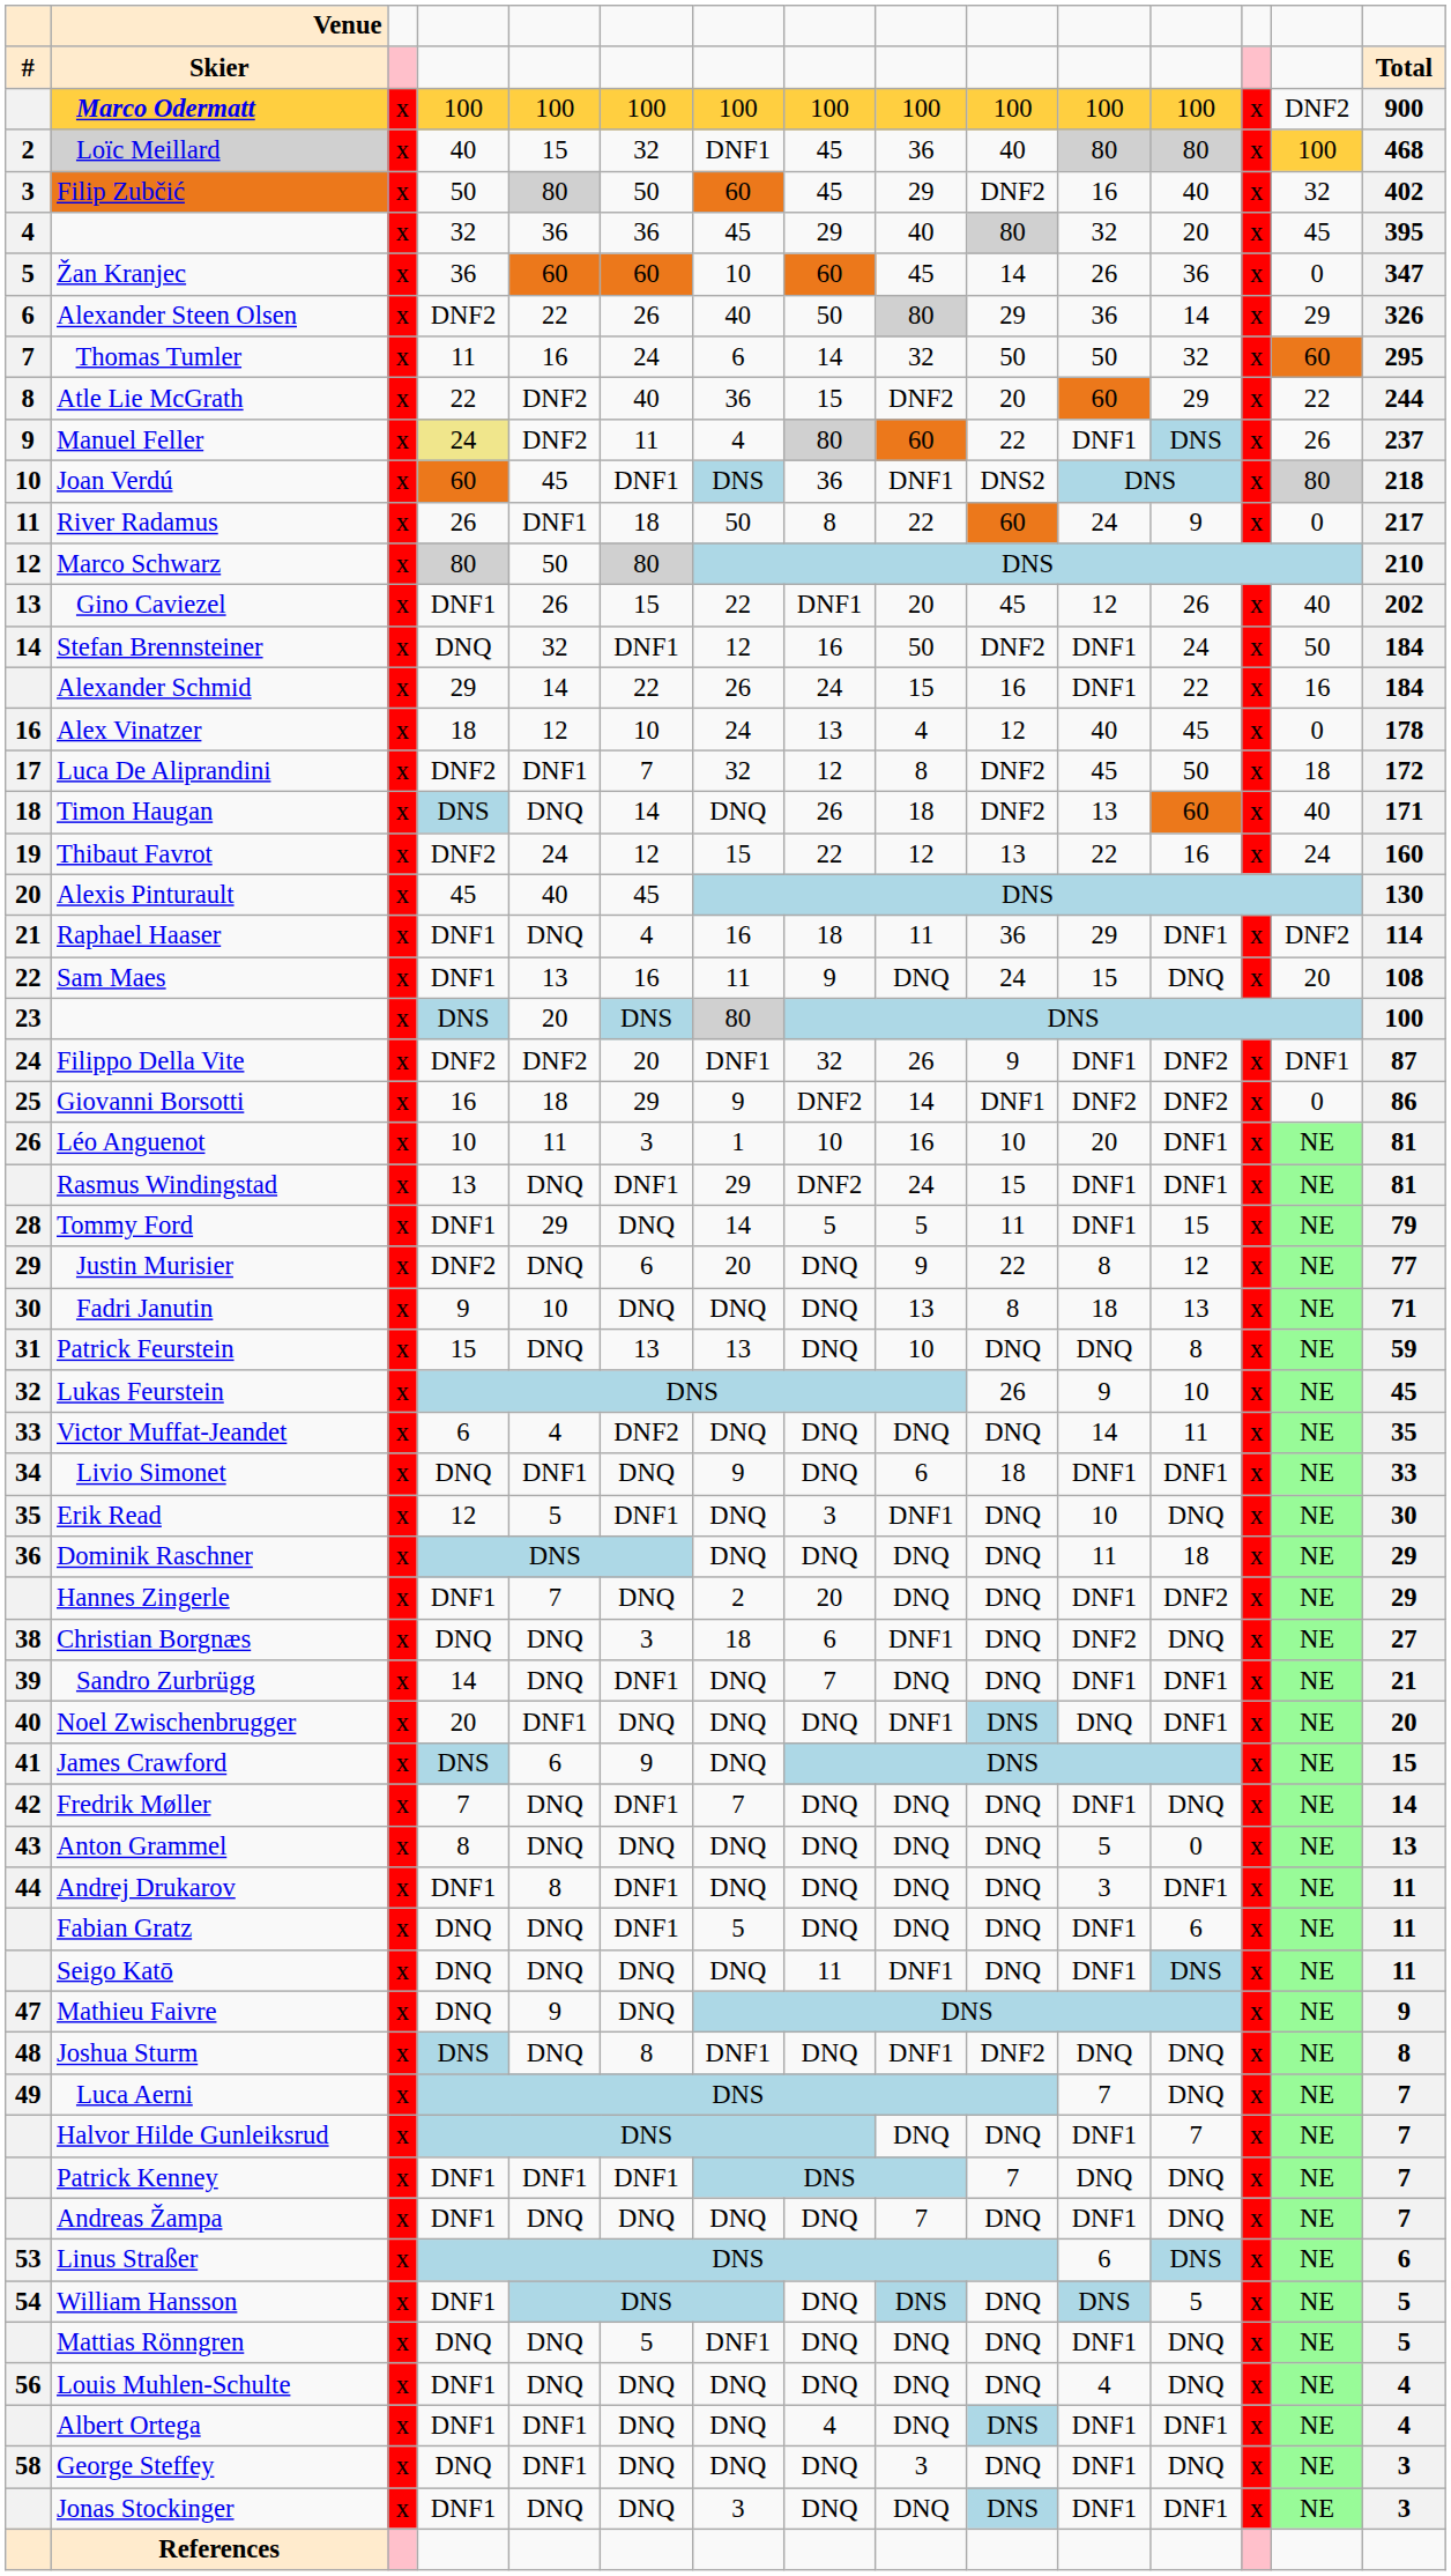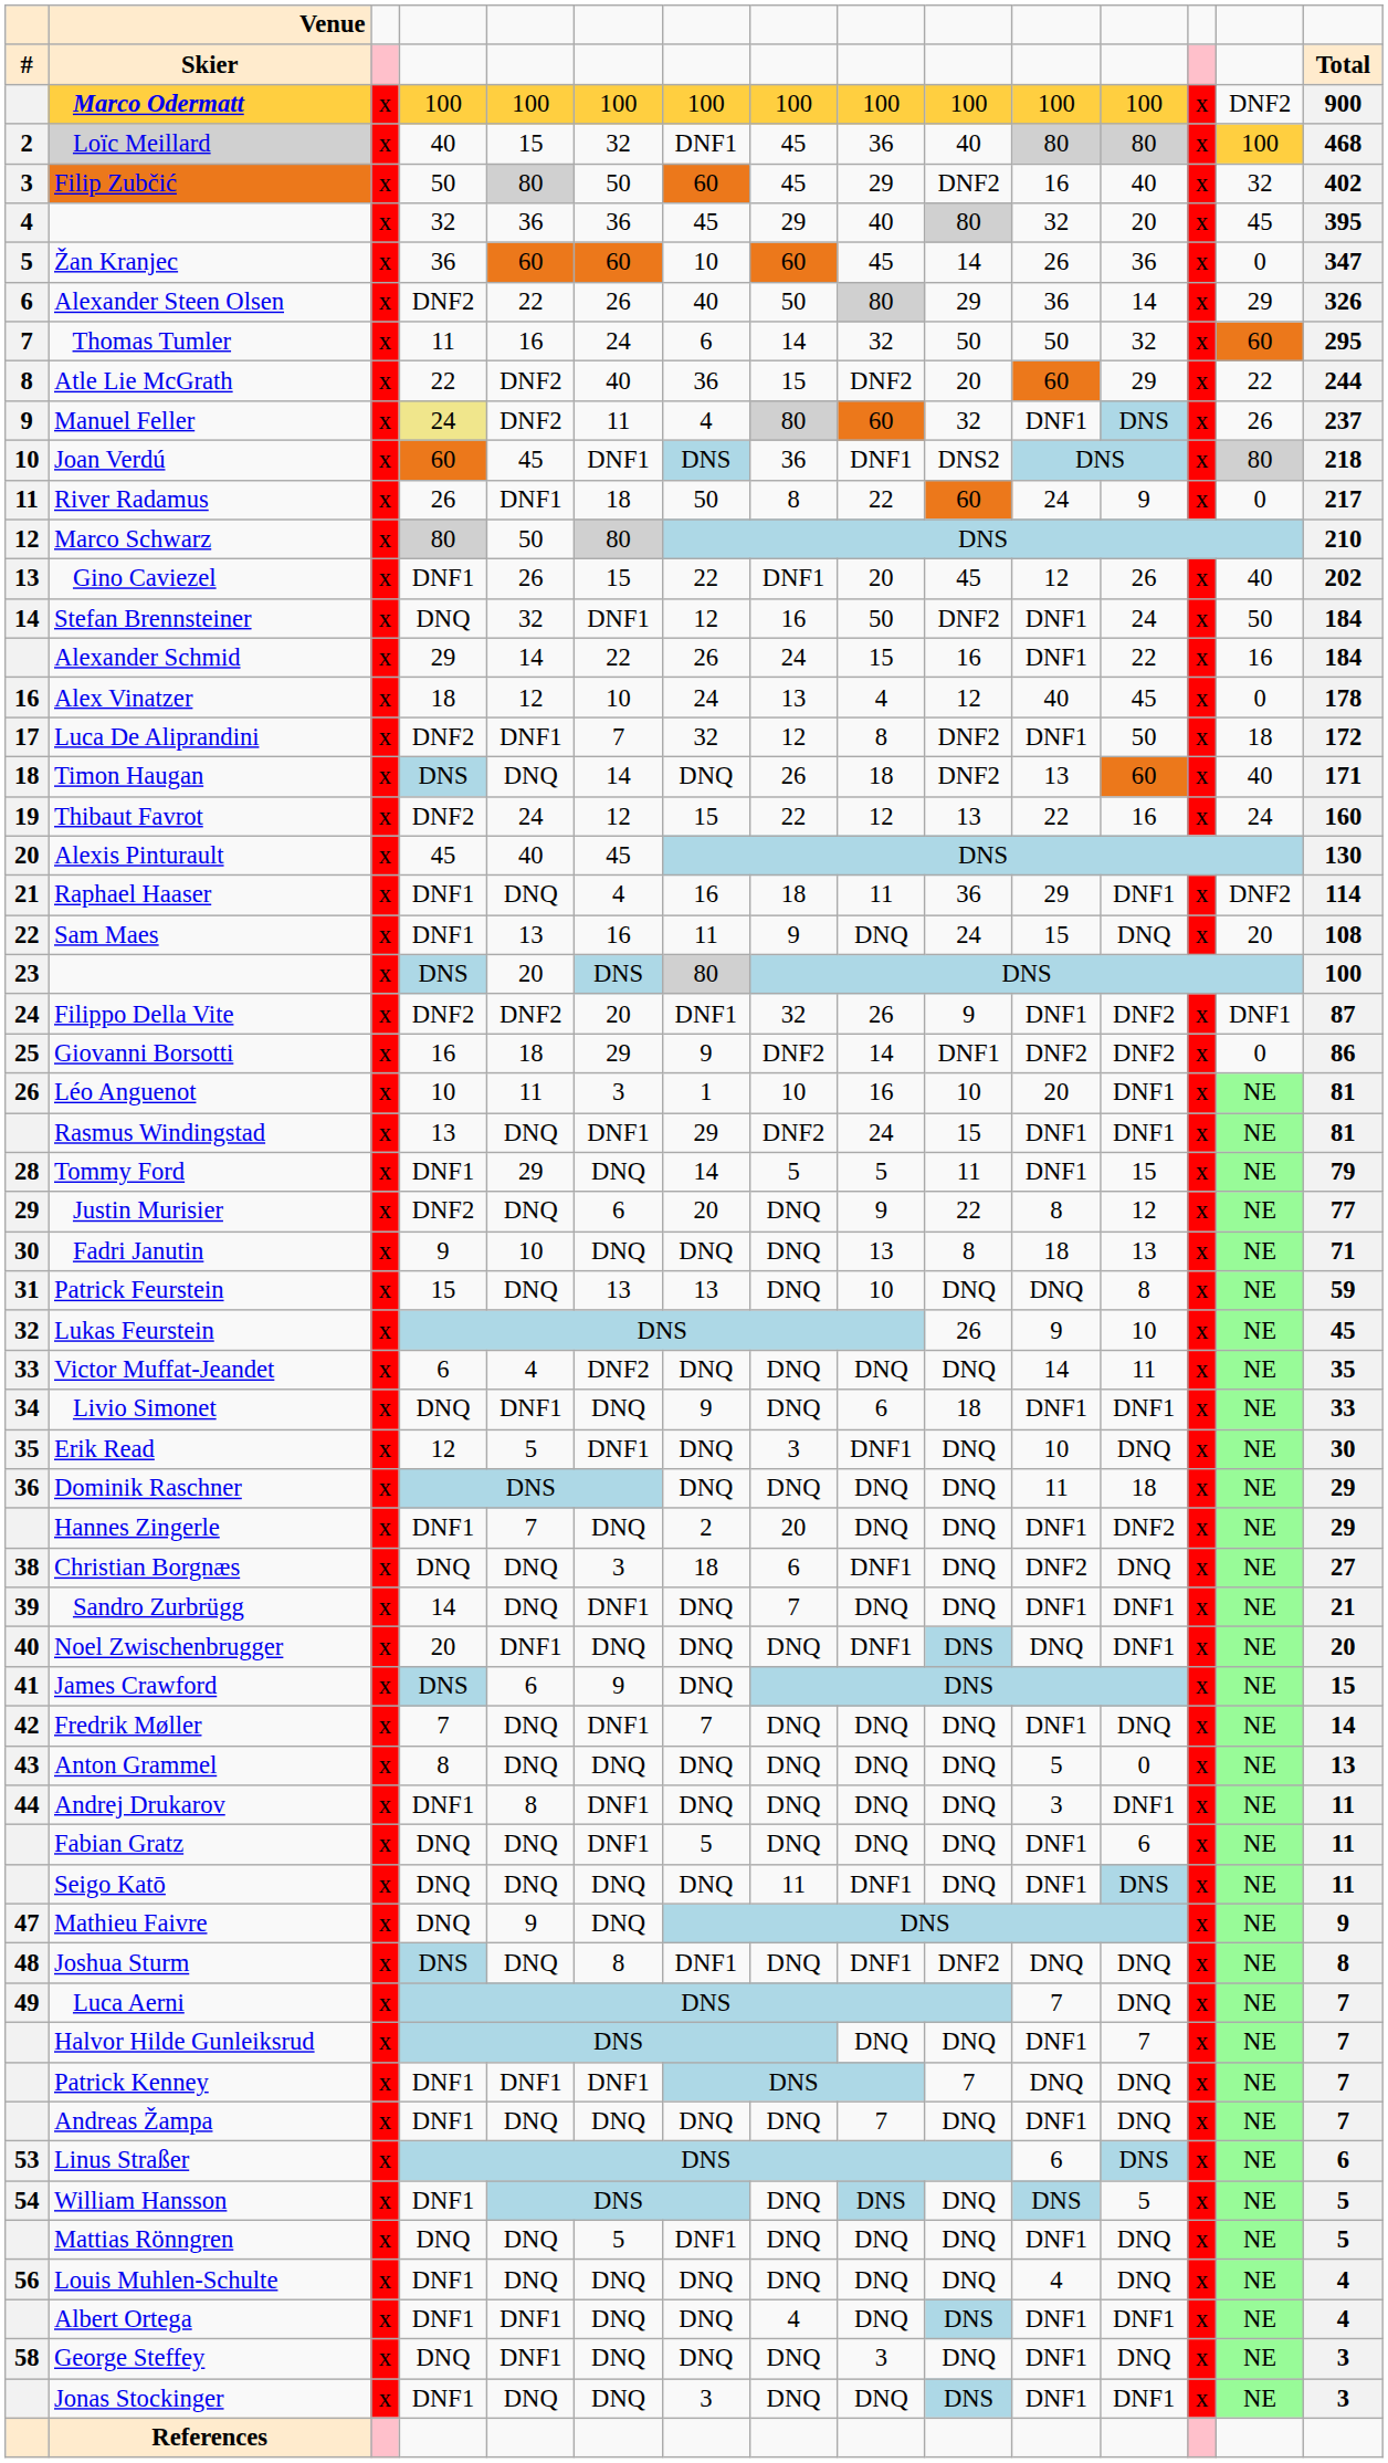Manuel Feller | column 10: 22 -> 32
Luca De Aliprandini | column 11: 45 -> DNF1
